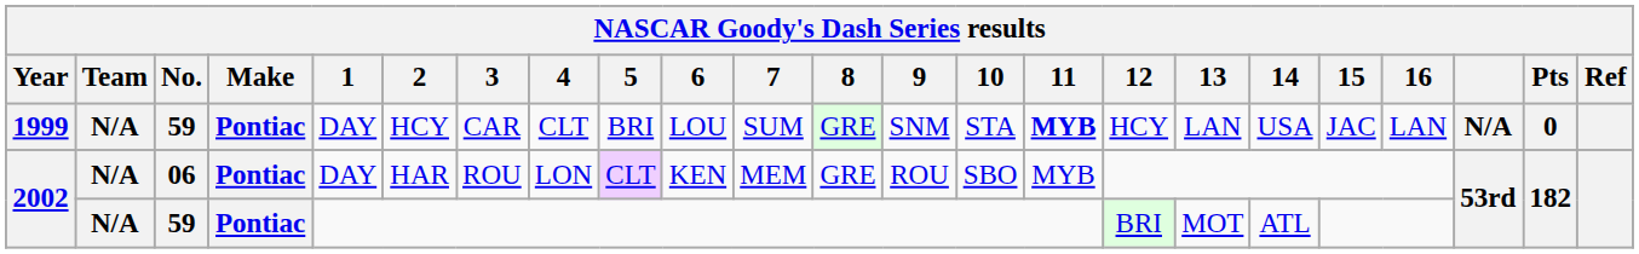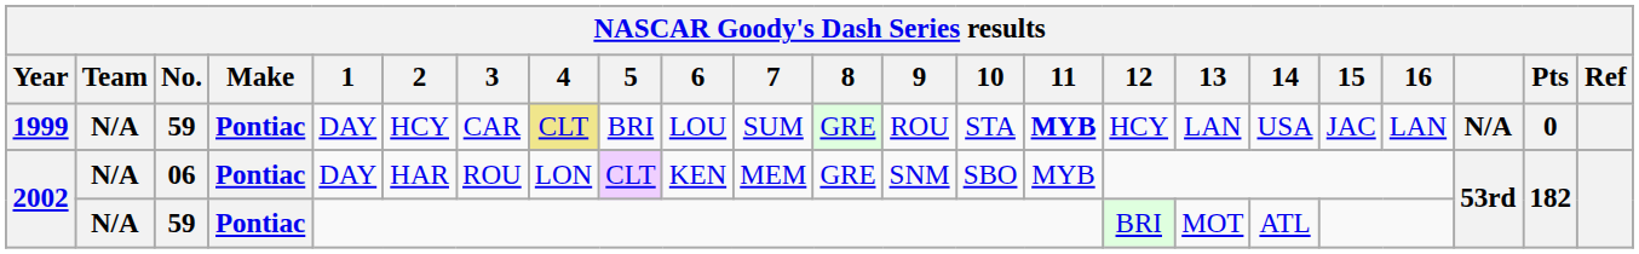1999 | 4: no background -> khaki background
1999 | 9: SNM -> ROU
2002 / 06 | 9: ROU -> SNM
